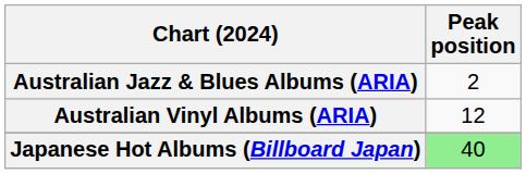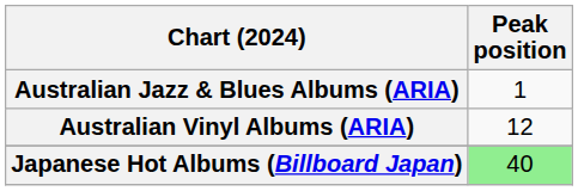Australian Jazz & Blues Albums (ARIA) | Peak position: 2 -> 1
